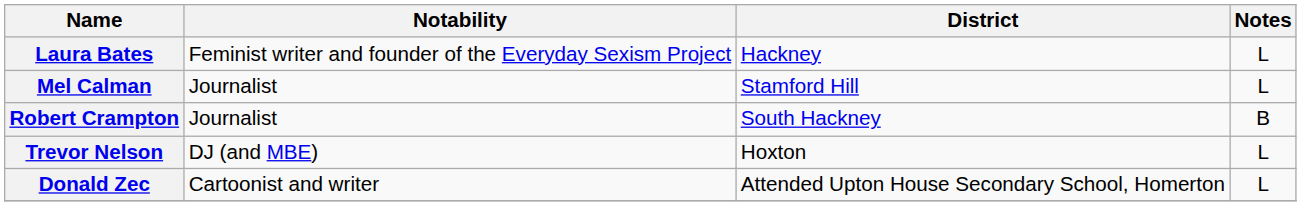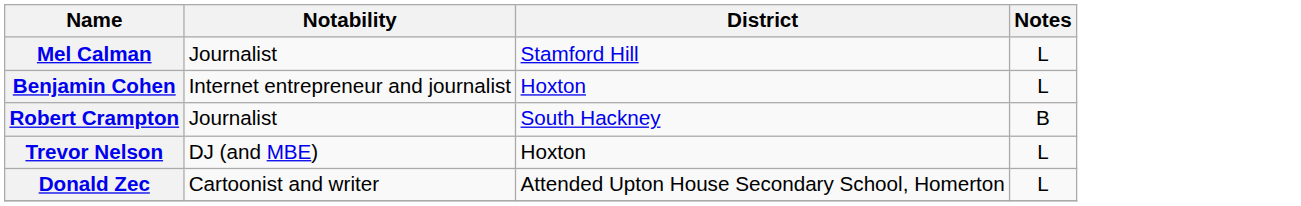- row: Laura Bates | Feminist writer and founder of the Everyday Sexism Project | Hackney | L
+ row: Benjamin Cohen | Internet entrepreneur and journalist | Hoxton | L
